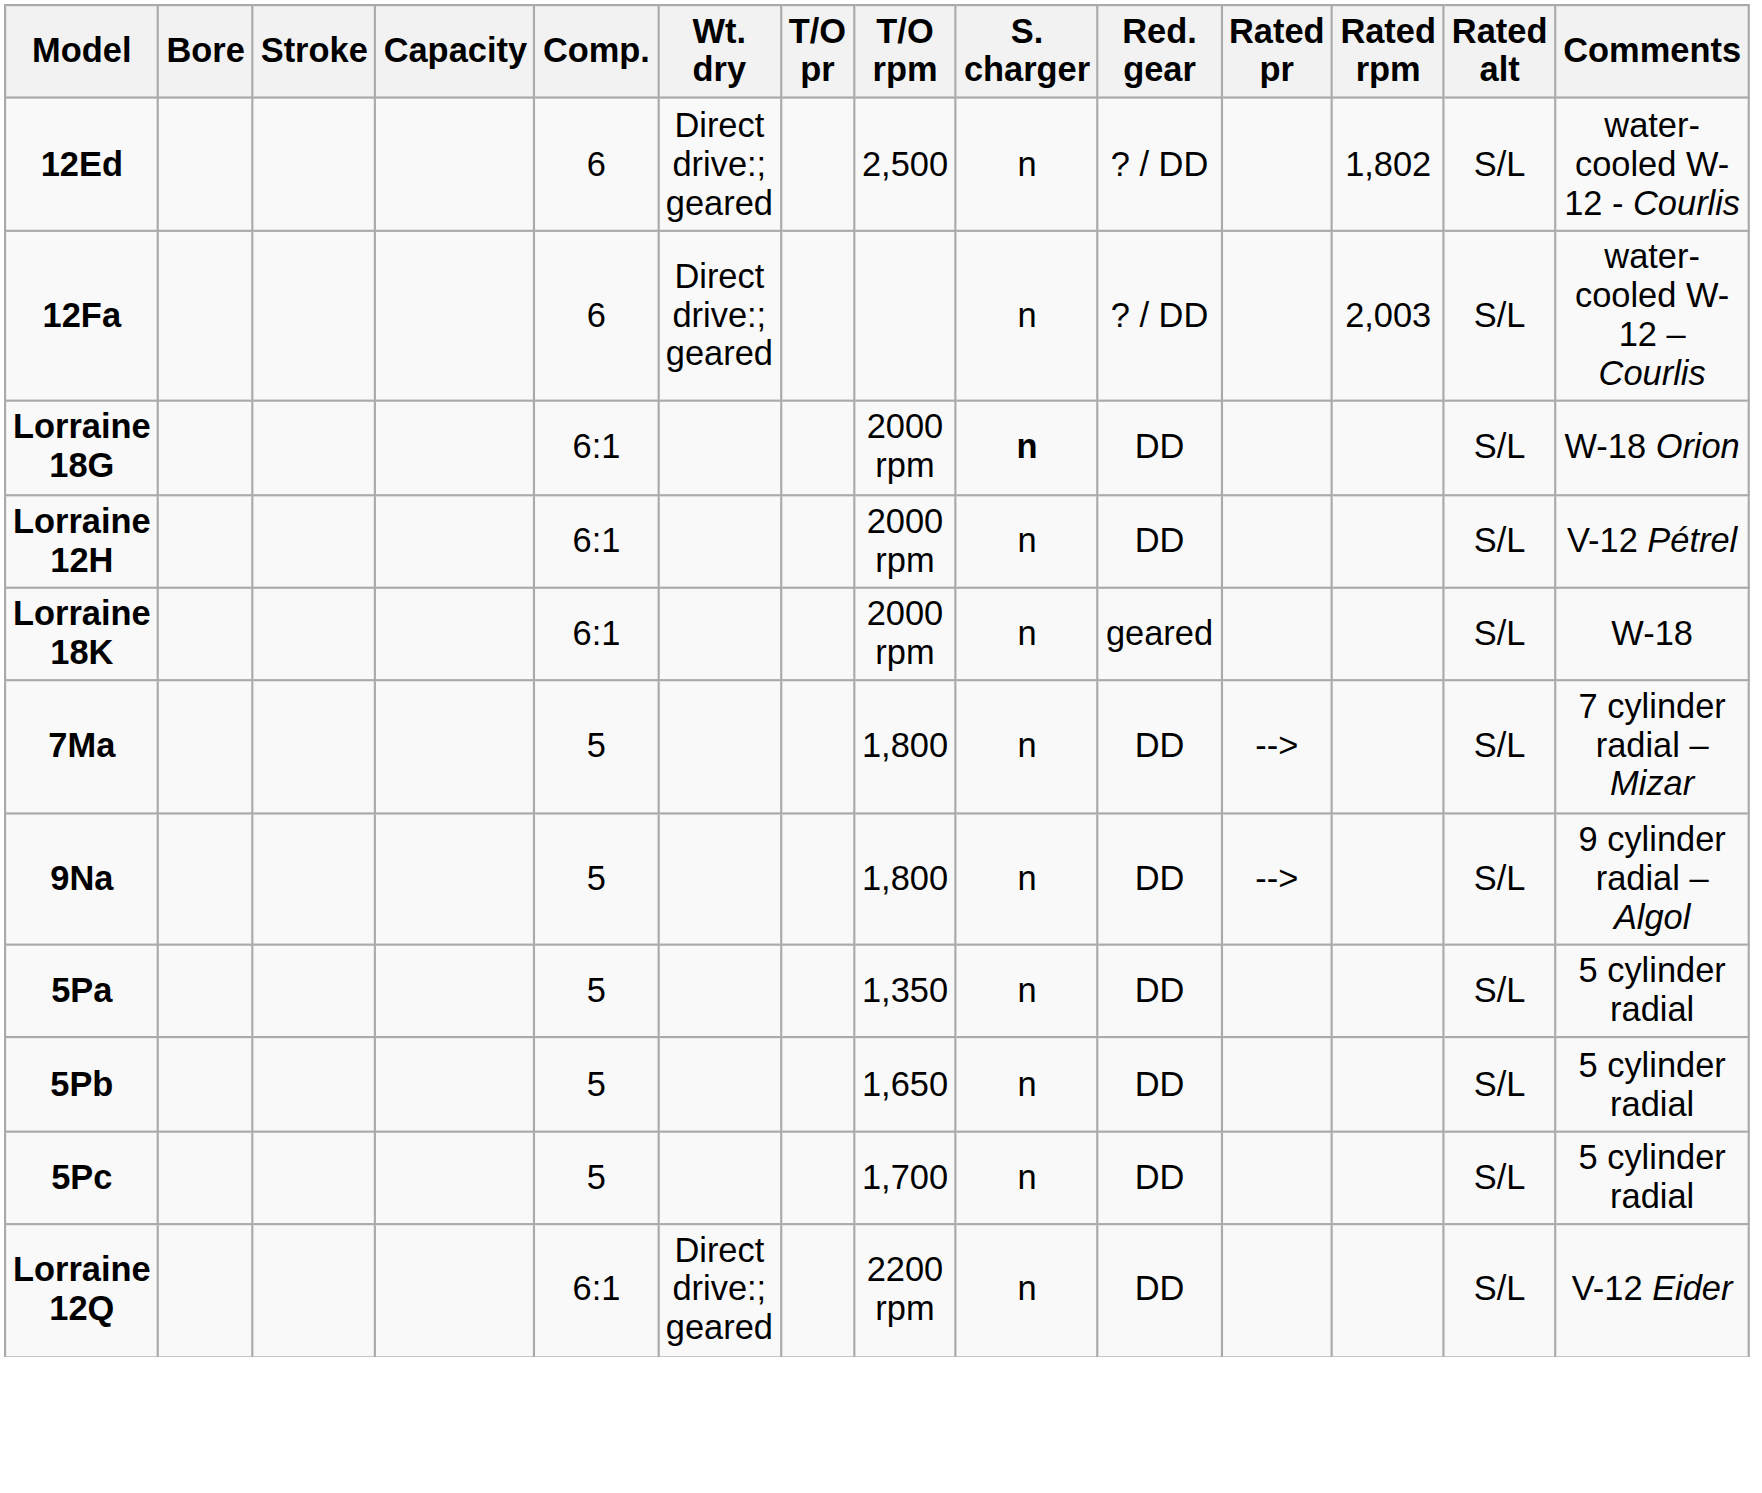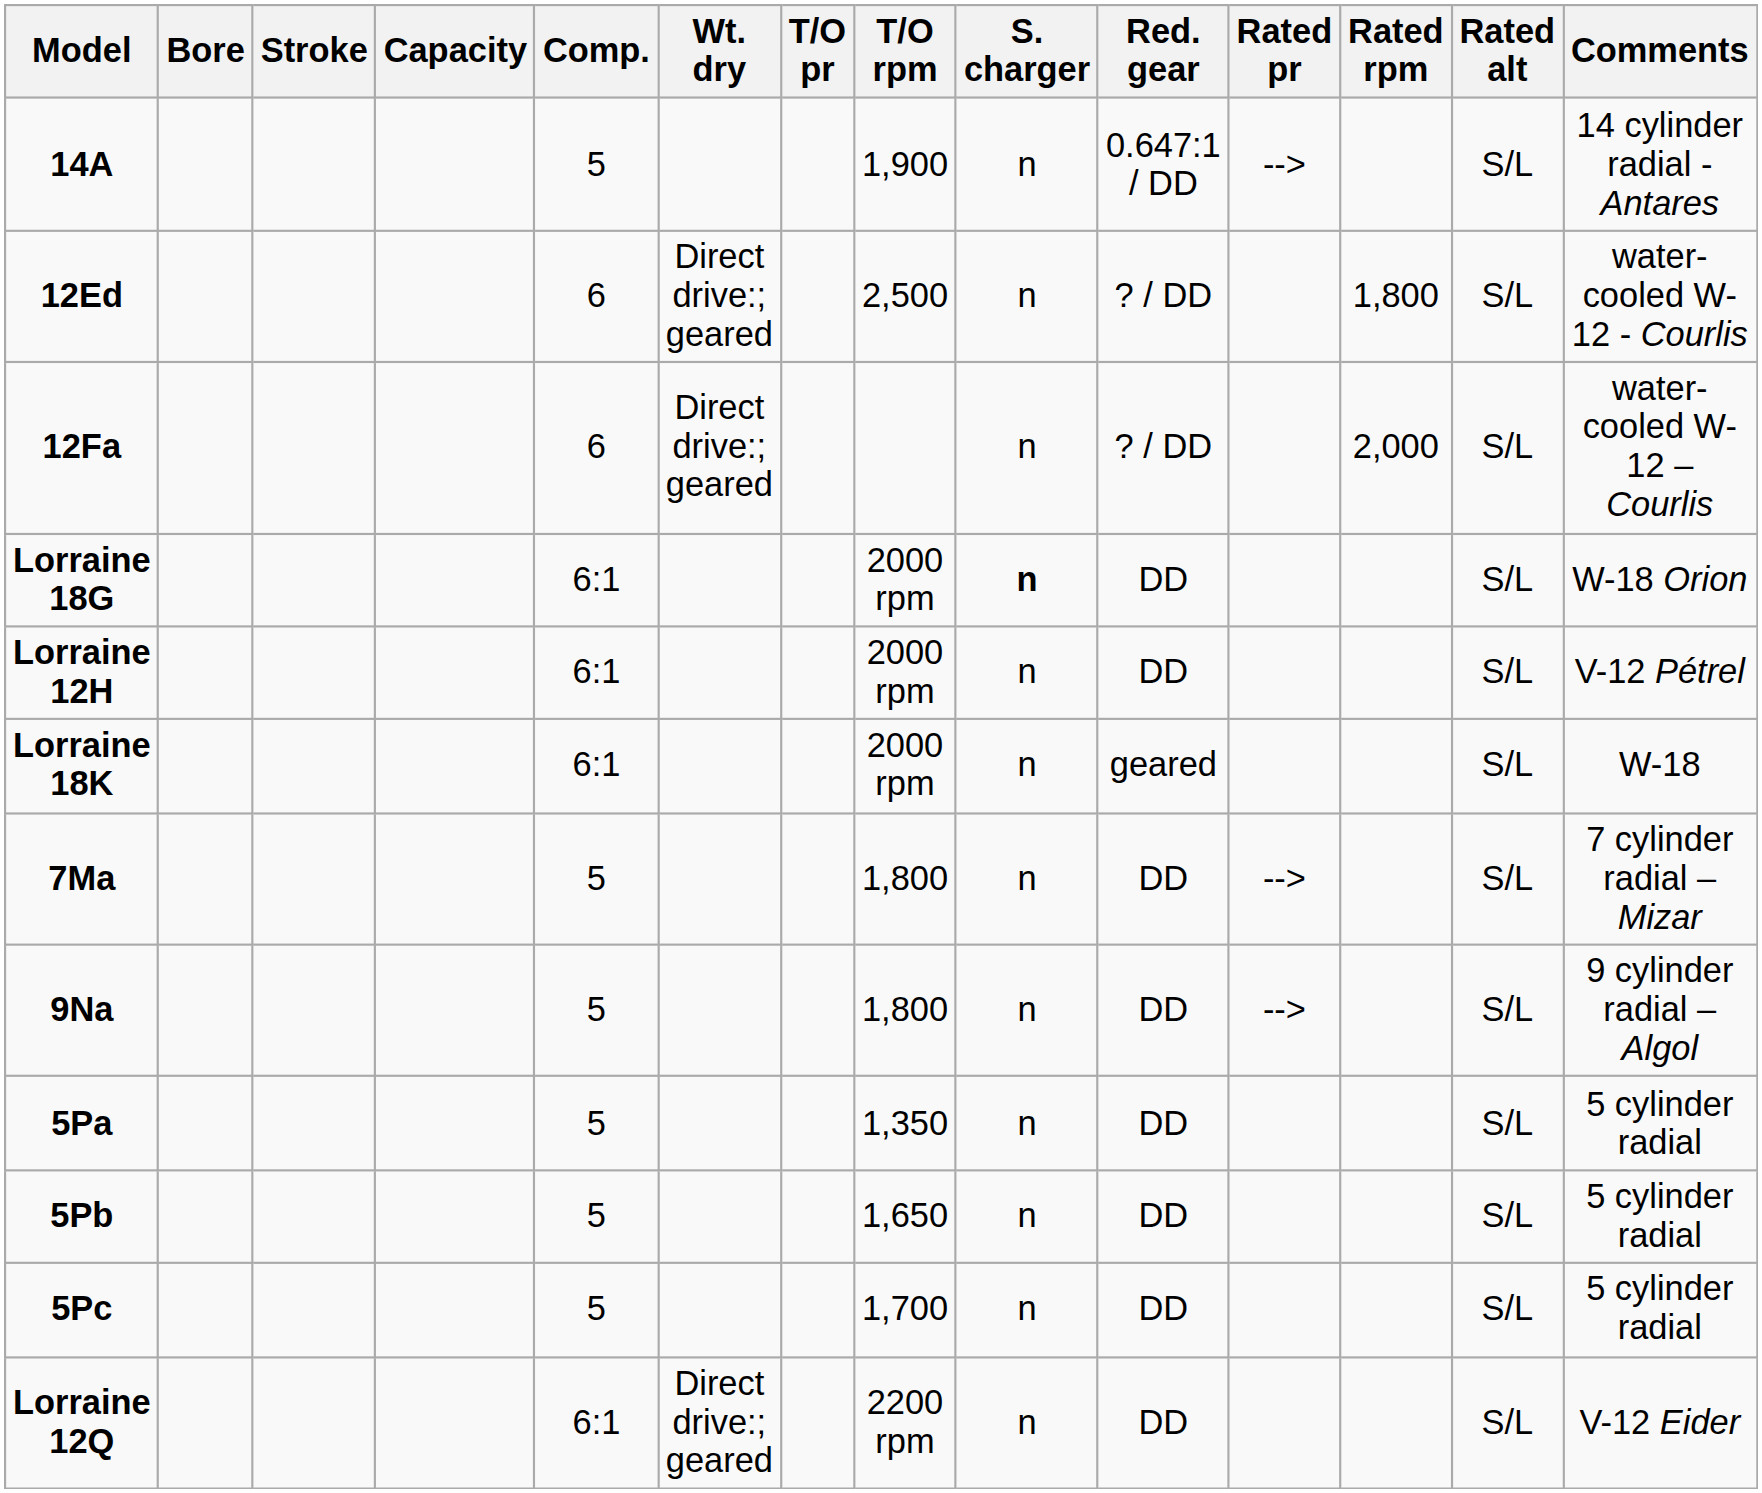+ row: 14A | 5 | 1,900 | n | 0.647:1 / DD | --> | S/L | 14 cylinder radial - Antares
12Ed | Rated rpm: 1,802 -> 1,800
12Fa | Rated rpm: 2,003 -> 2,000
